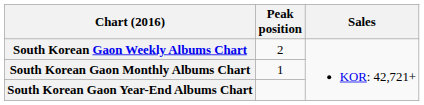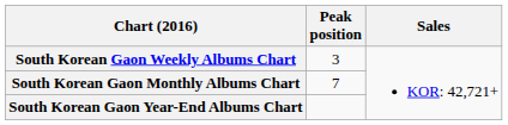South Korean Gaon Weekly Albums Chart | Peak position: 2 -> 3
South Korean Gaon Monthly Albums Chart | Peak position: 1 -> 7
